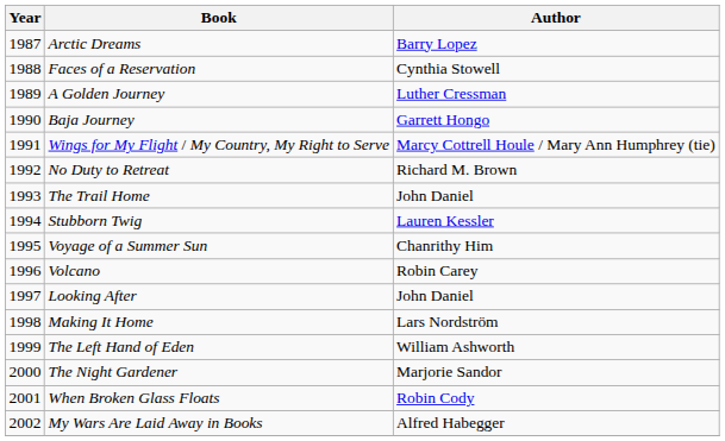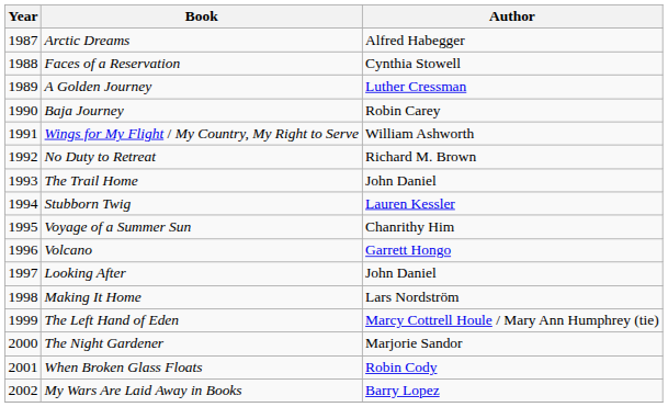Arctic Dreams | Author: Barry Lopez -> Alfred Habegger
Baja Journey | Author: Garrett Hongo -> Robin Carey
Wings for My Flight / My Country, My Right to Serve | Author: Marcy Cottrell Houle / Mary Ann Humphrey (tie) -> William Ashworth
Volcano | Author: Robin Carey -> Garrett Hongo
The Left Hand of Eden | Author: William Ashworth -> Marcy Cottrell Houle / Mary Ann Humphrey (tie)
My Wars Are Laid Away in Books | Author: Alfred Habegger -> Barry Lopez
